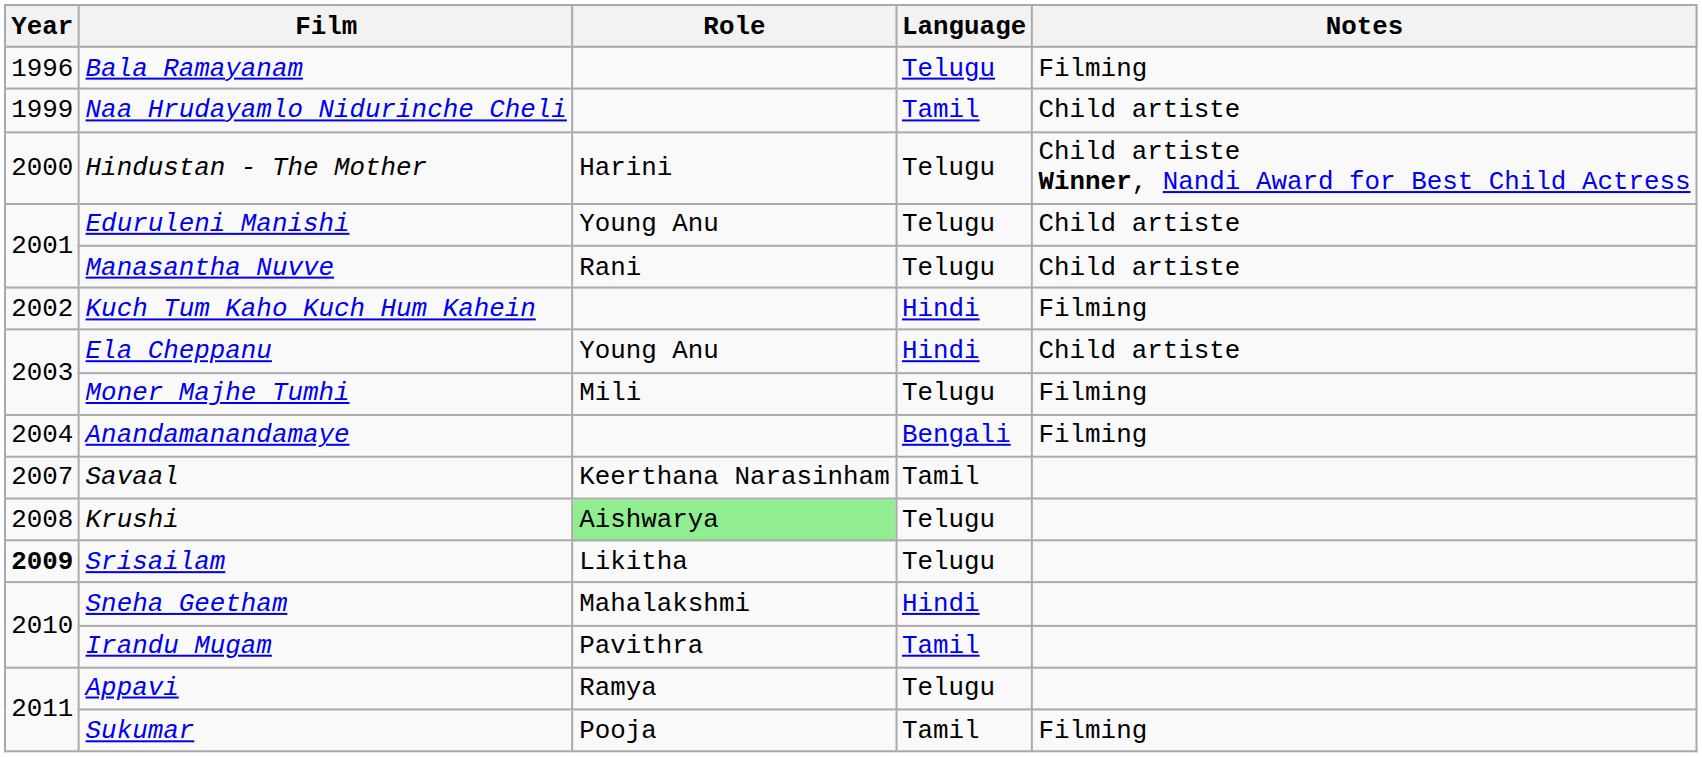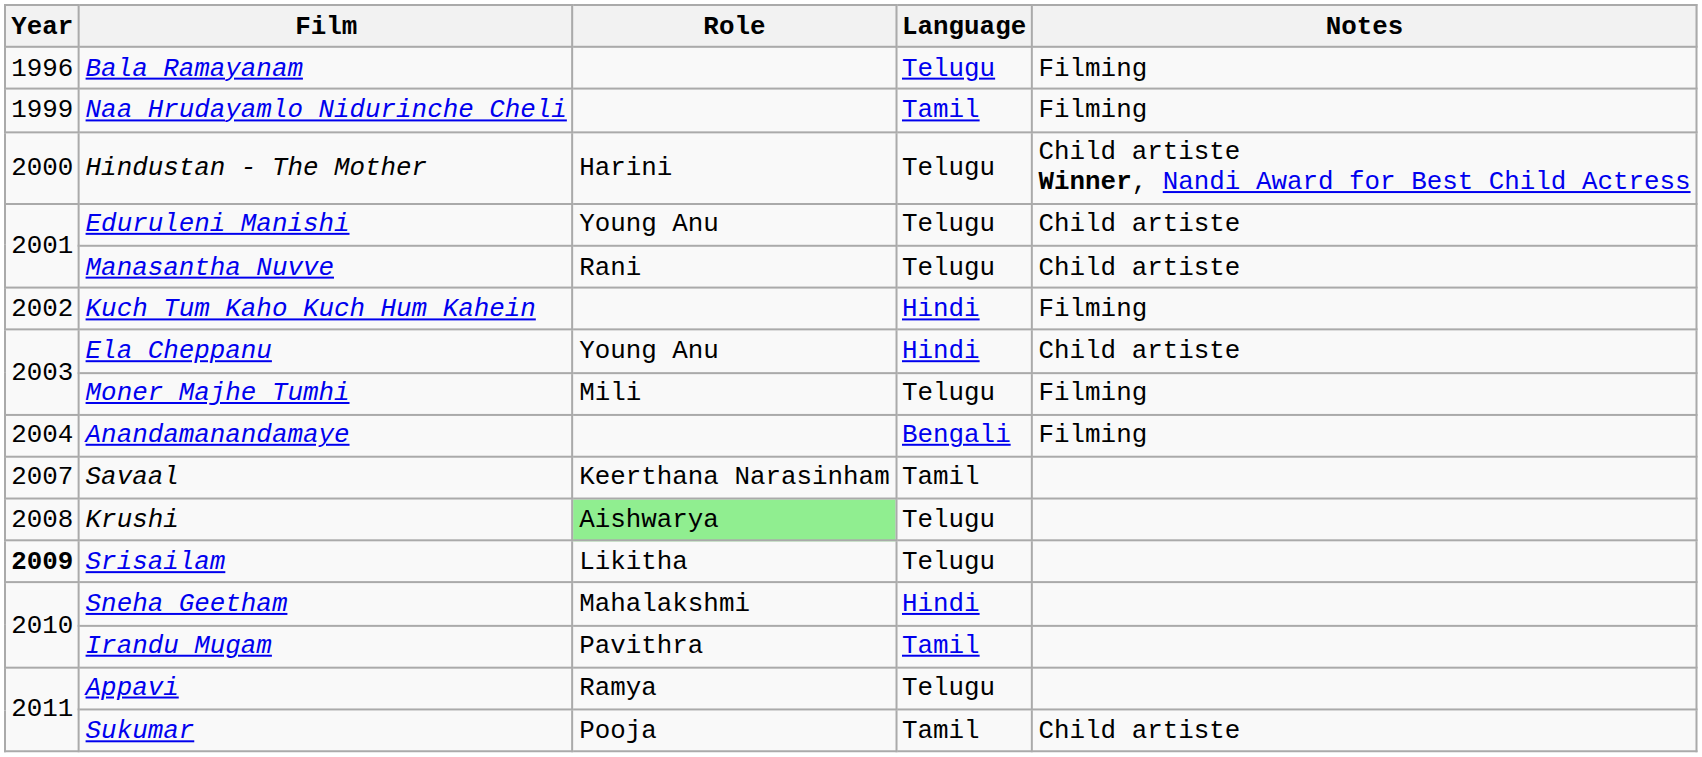Naa Hrudayamlo Nidurinche Cheli | Notes: Child artiste -> Filming
Sukumar | Notes: Filming -> Child artiste
